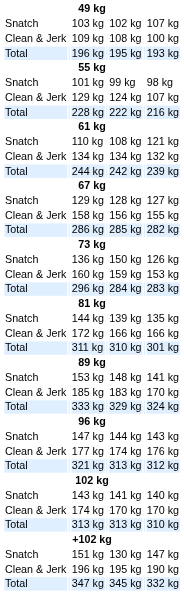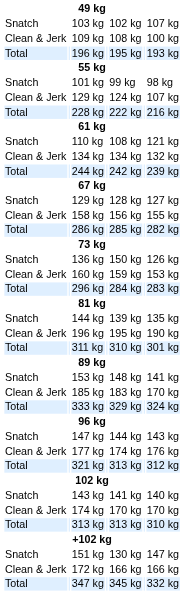rows swapped: 172 kg <-> Clean & Jerk / 196 kg
